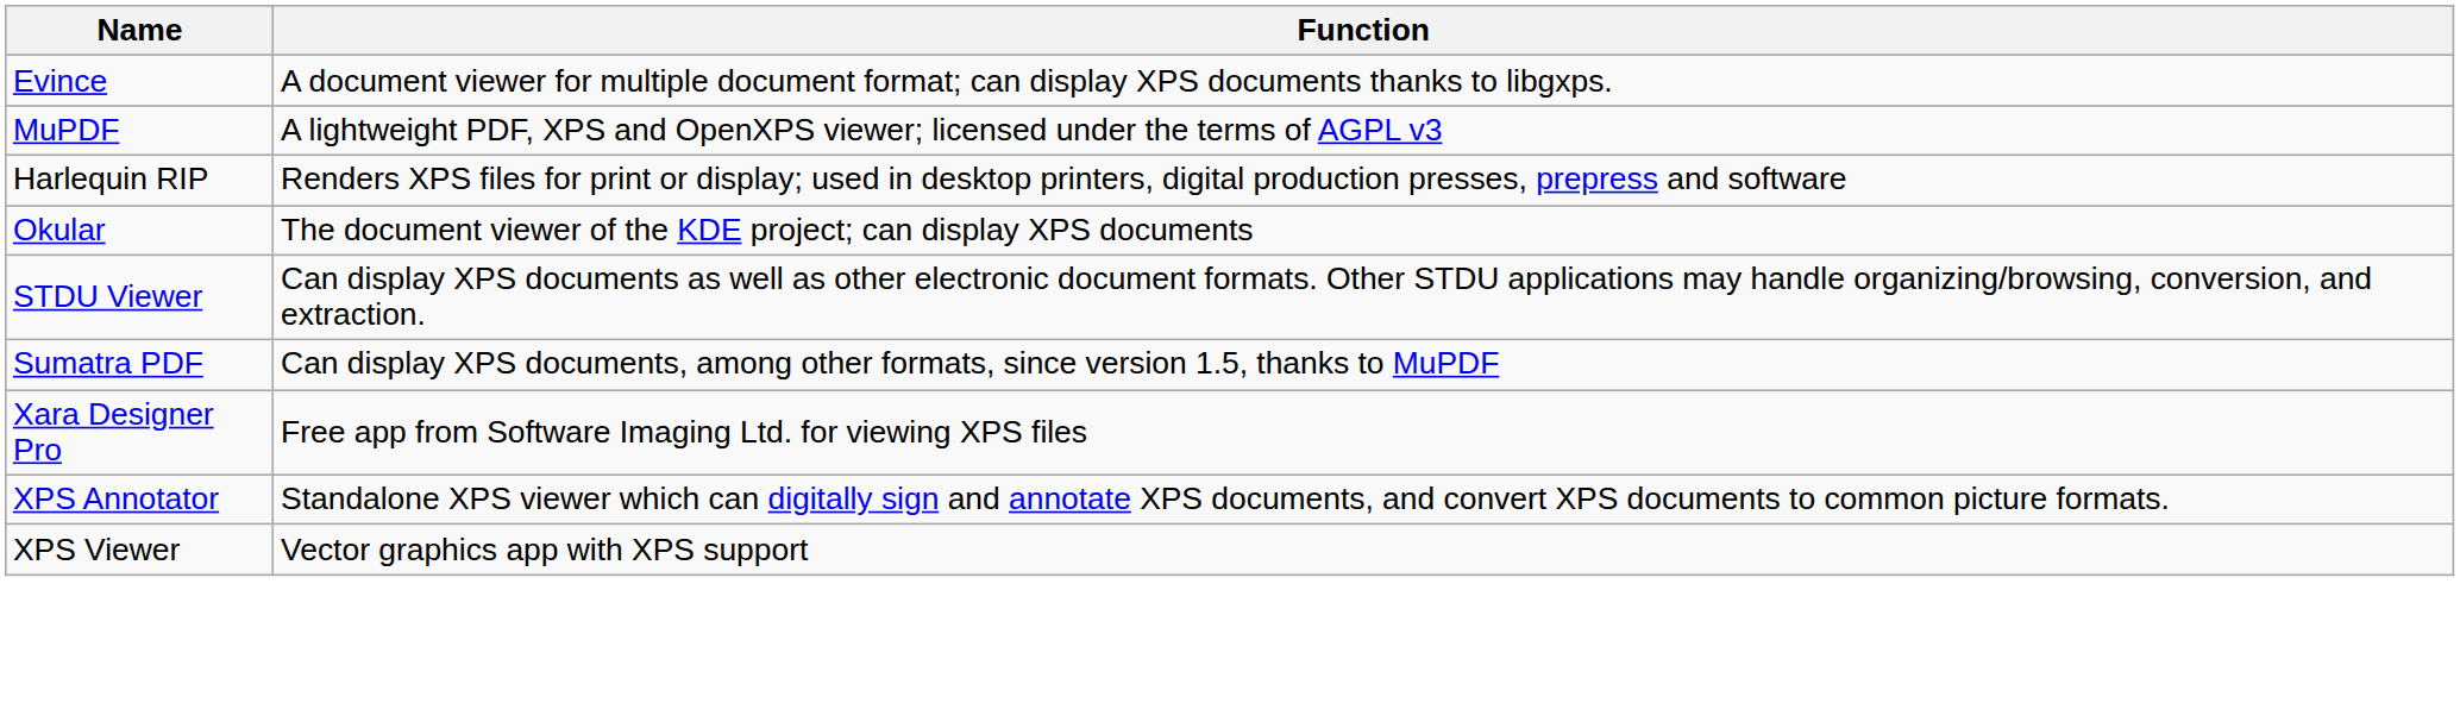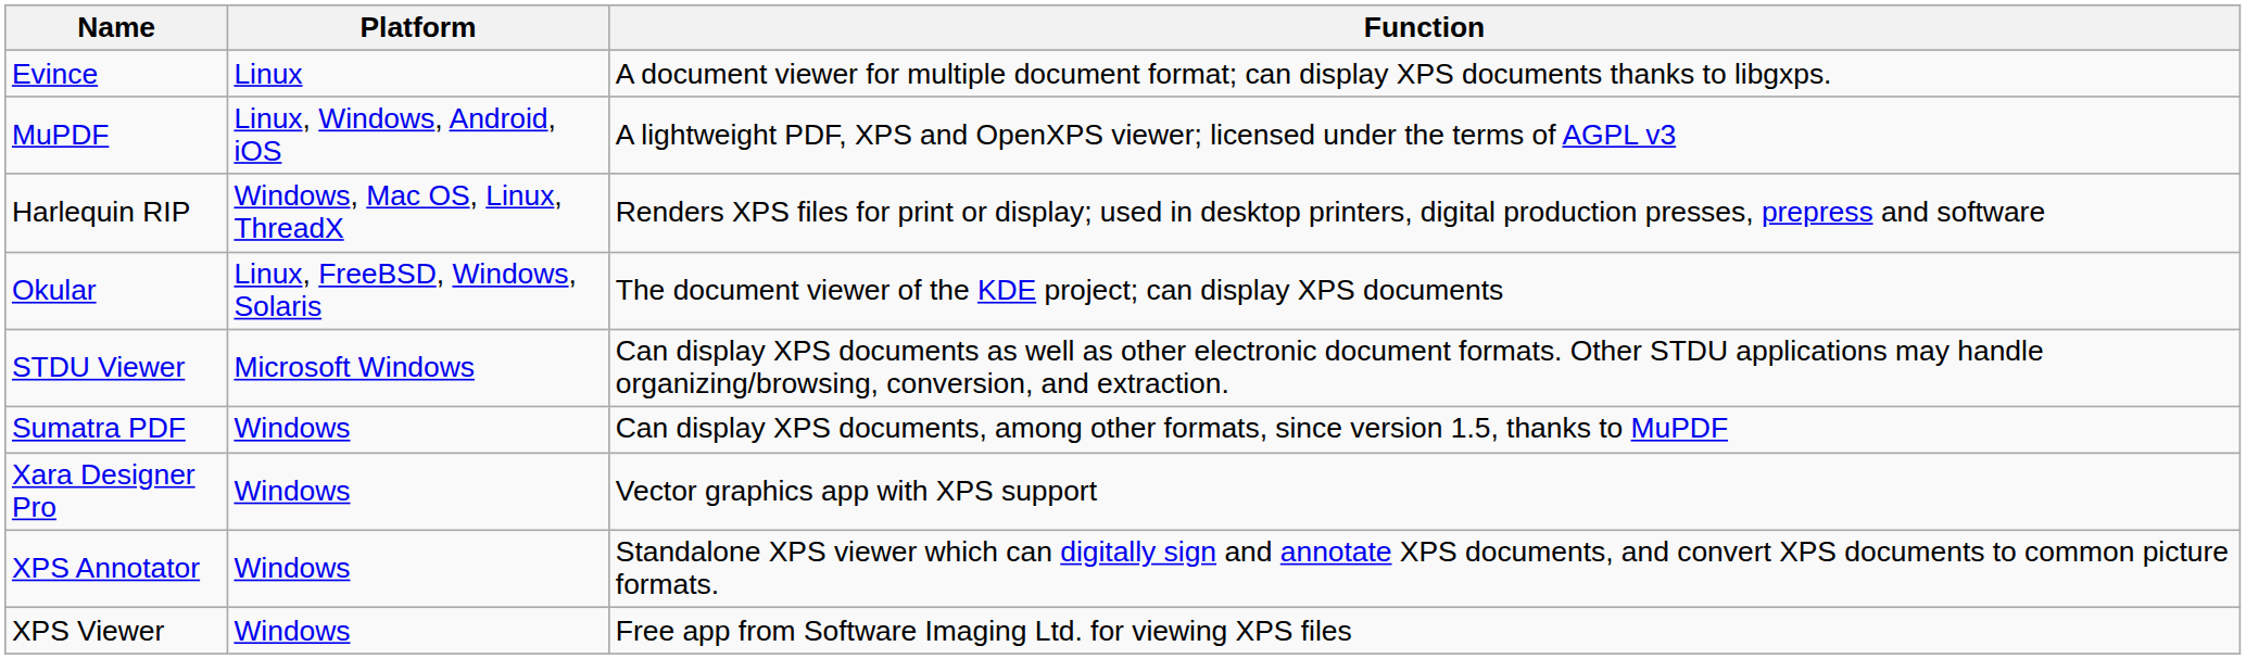+ column: Platform | Linux | Linux, Windows, Android, iOS | Windows, Mac OS, Linux, ThreadX | Linux, FreeBSD, Windows, Solaris | Microsoft Windows | Windows | Windows | Windows | Windows
Xara Designer Pro | Function: Free app from Software Imaging Ltd. for viewing XPS files -> Vector graphics app with XPS support
XPS Viewer | Function: Vector graphics app with XPS support -> Free app from Software Imaging Ltd. for viewing XPS files
